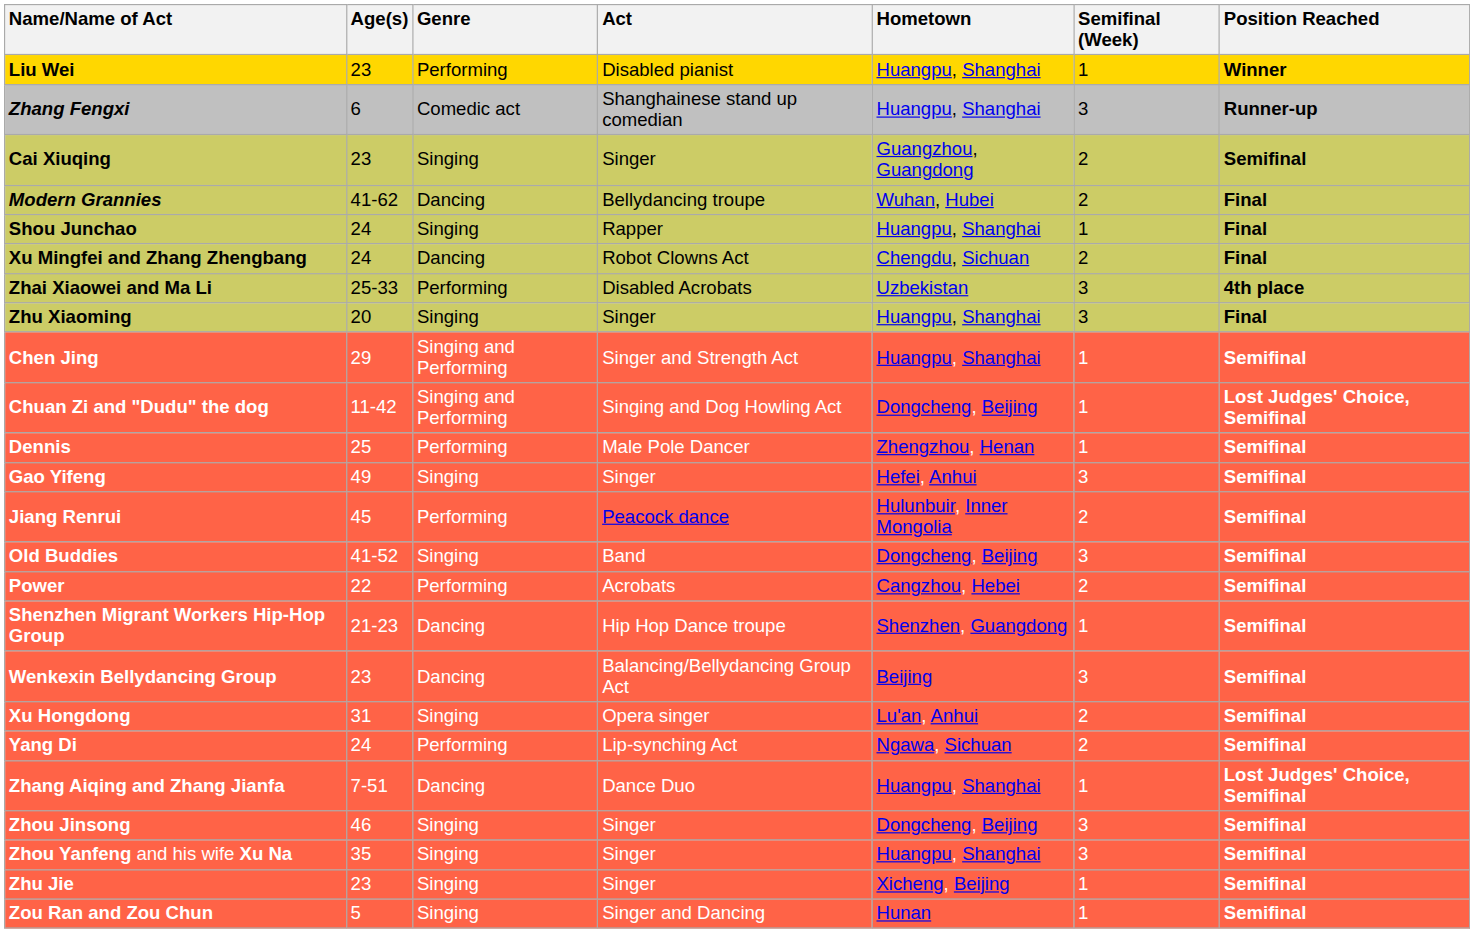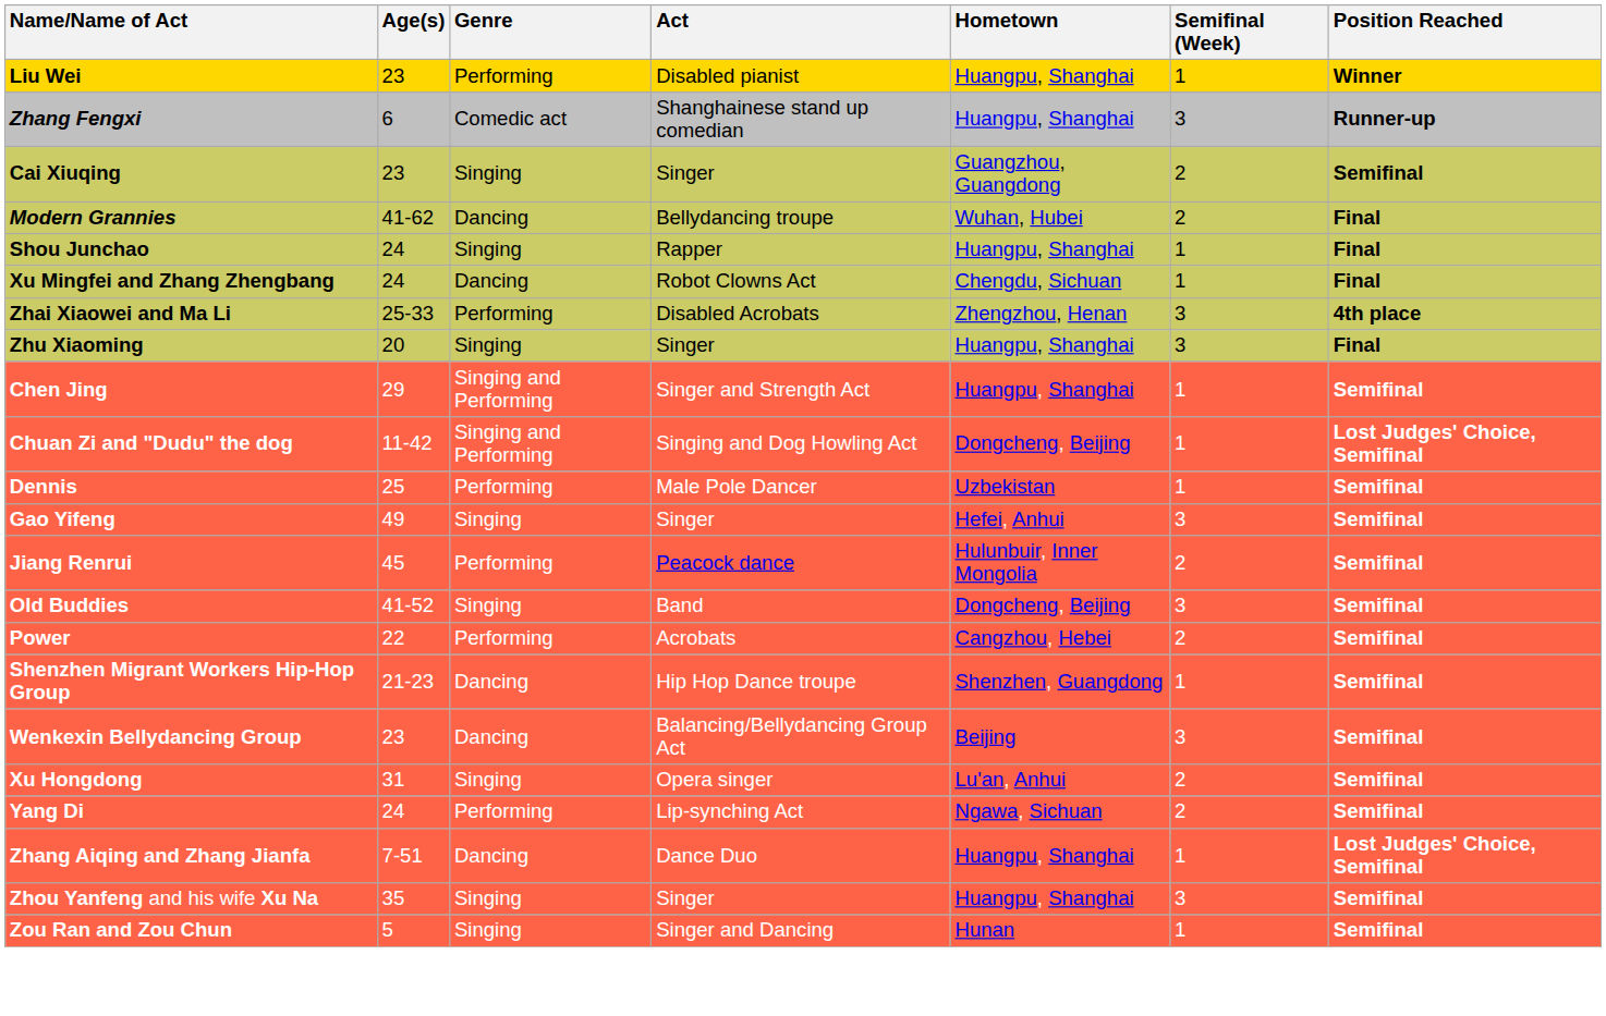Xu Mingfei and Zhang Zhengbang | Semifinal (Week): 2 -> 1
Zhai Xiaowei and Ma Li | Hometown: Uzbekistan -> Zhengzhou, Henan
Dennis | Hometown: Zhengzhou, Henan -> Uzbekistan
- row: Zhou Jinsong | 46 | Singing | Singer | Dongcheng, Beijing | 3 | Semifinal
- row: Zhu Jie | 23 | Singing | Singer | Xicheng, Beijing | 1 | Semifinal
